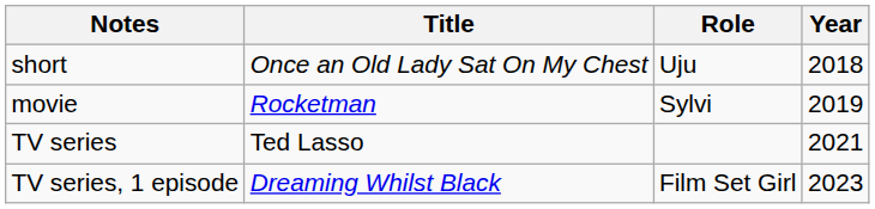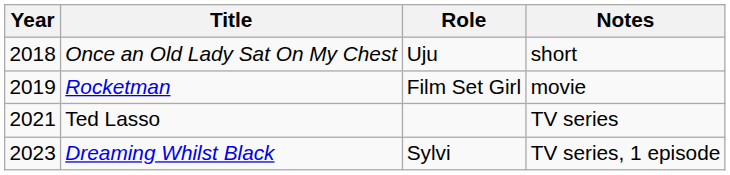columns swapped: Year <-> Notes
Rocketman | Role: Sylvi -> Film Set Girl
Dreaming Whilst Black | Role: Film Set Girl -> Sylvi
